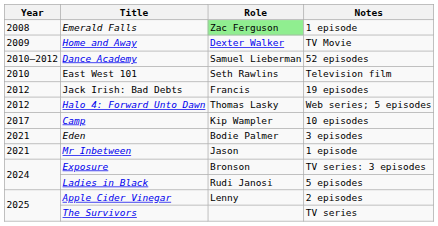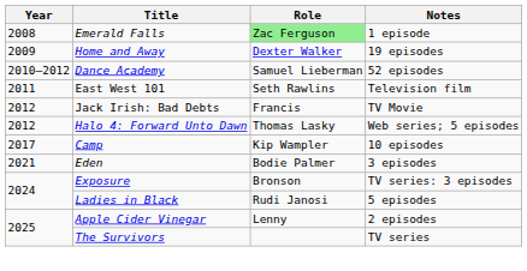Home and Away | Notes: TV Movie -> 19 episodes
East West 101 | Year: 2010 -> 2011
Jack Irish: Bad Debts | Notes: 19 episodes -> TV Movie
- row: 2021 | Mr Inbetween | Jason | 1 episode
